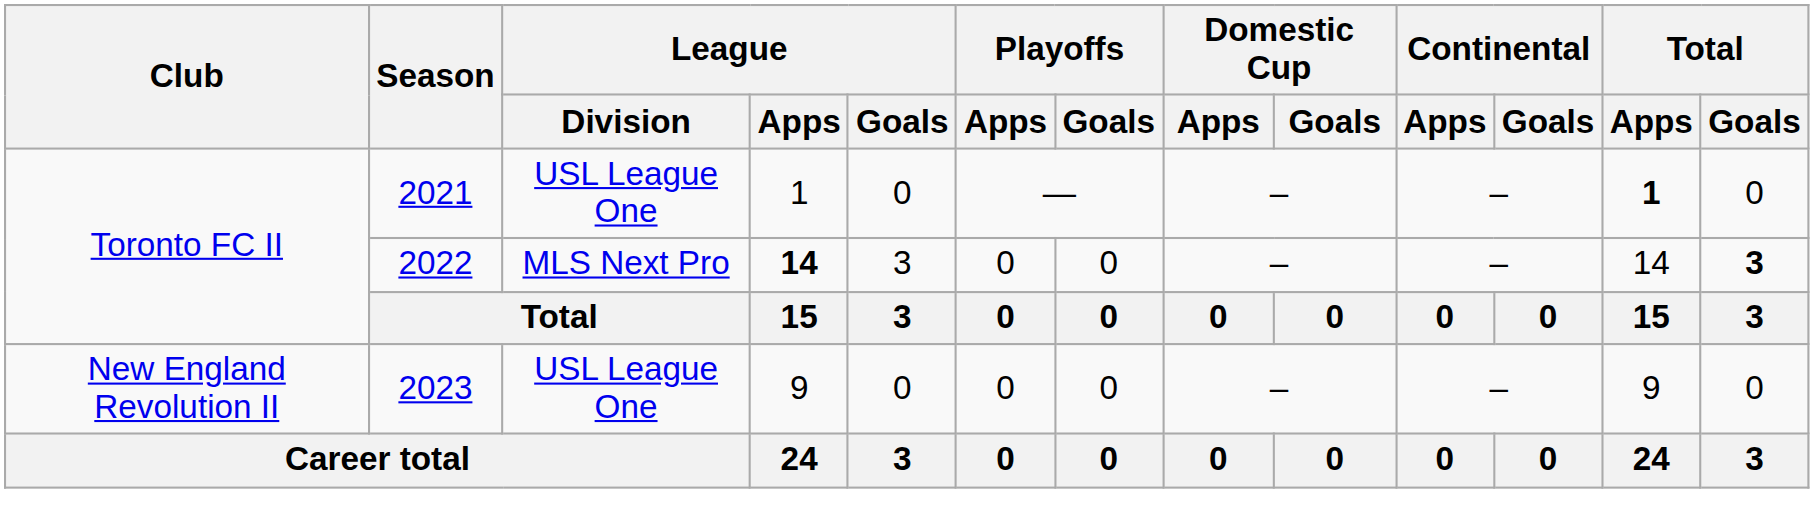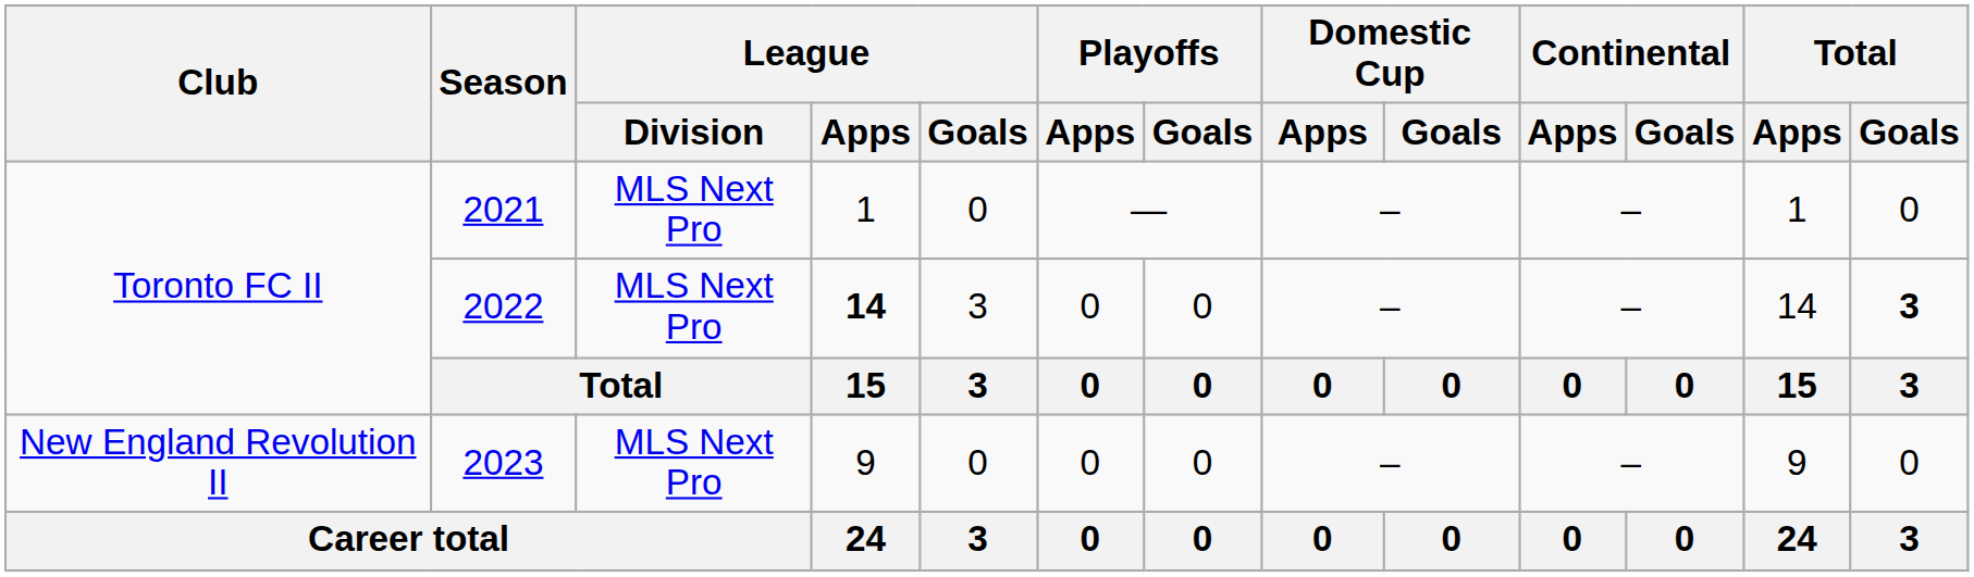2021 | League / Division: USL League One -> MLS Next Pro
2021 | Total / Apps: bold -> normal
2023 | League / Division: USL League One -> MLS Next Pro
